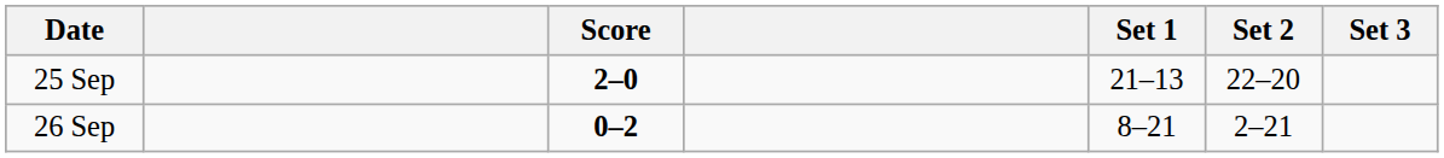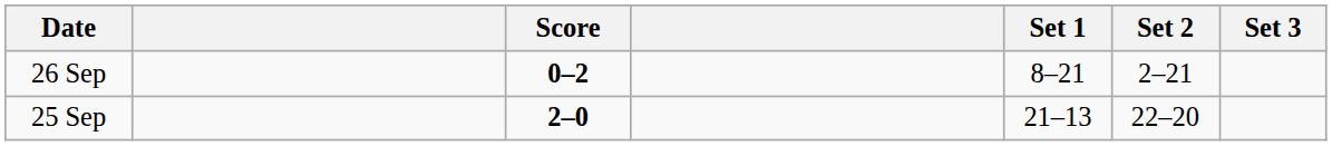rows swapped: 25 Sep <-> 26 Sep
